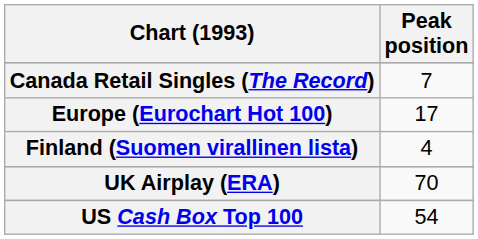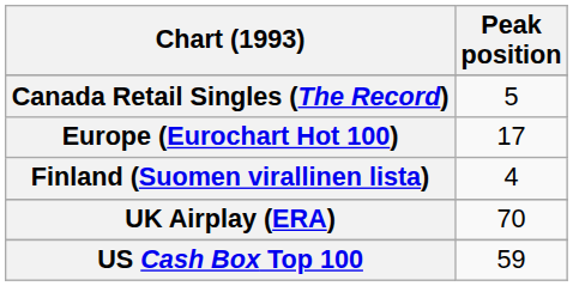Canada Retail Singles (The Record) | Peak position: 7 -> 5
US Cash Box Top 100 | Peak position: 54 -> 59
